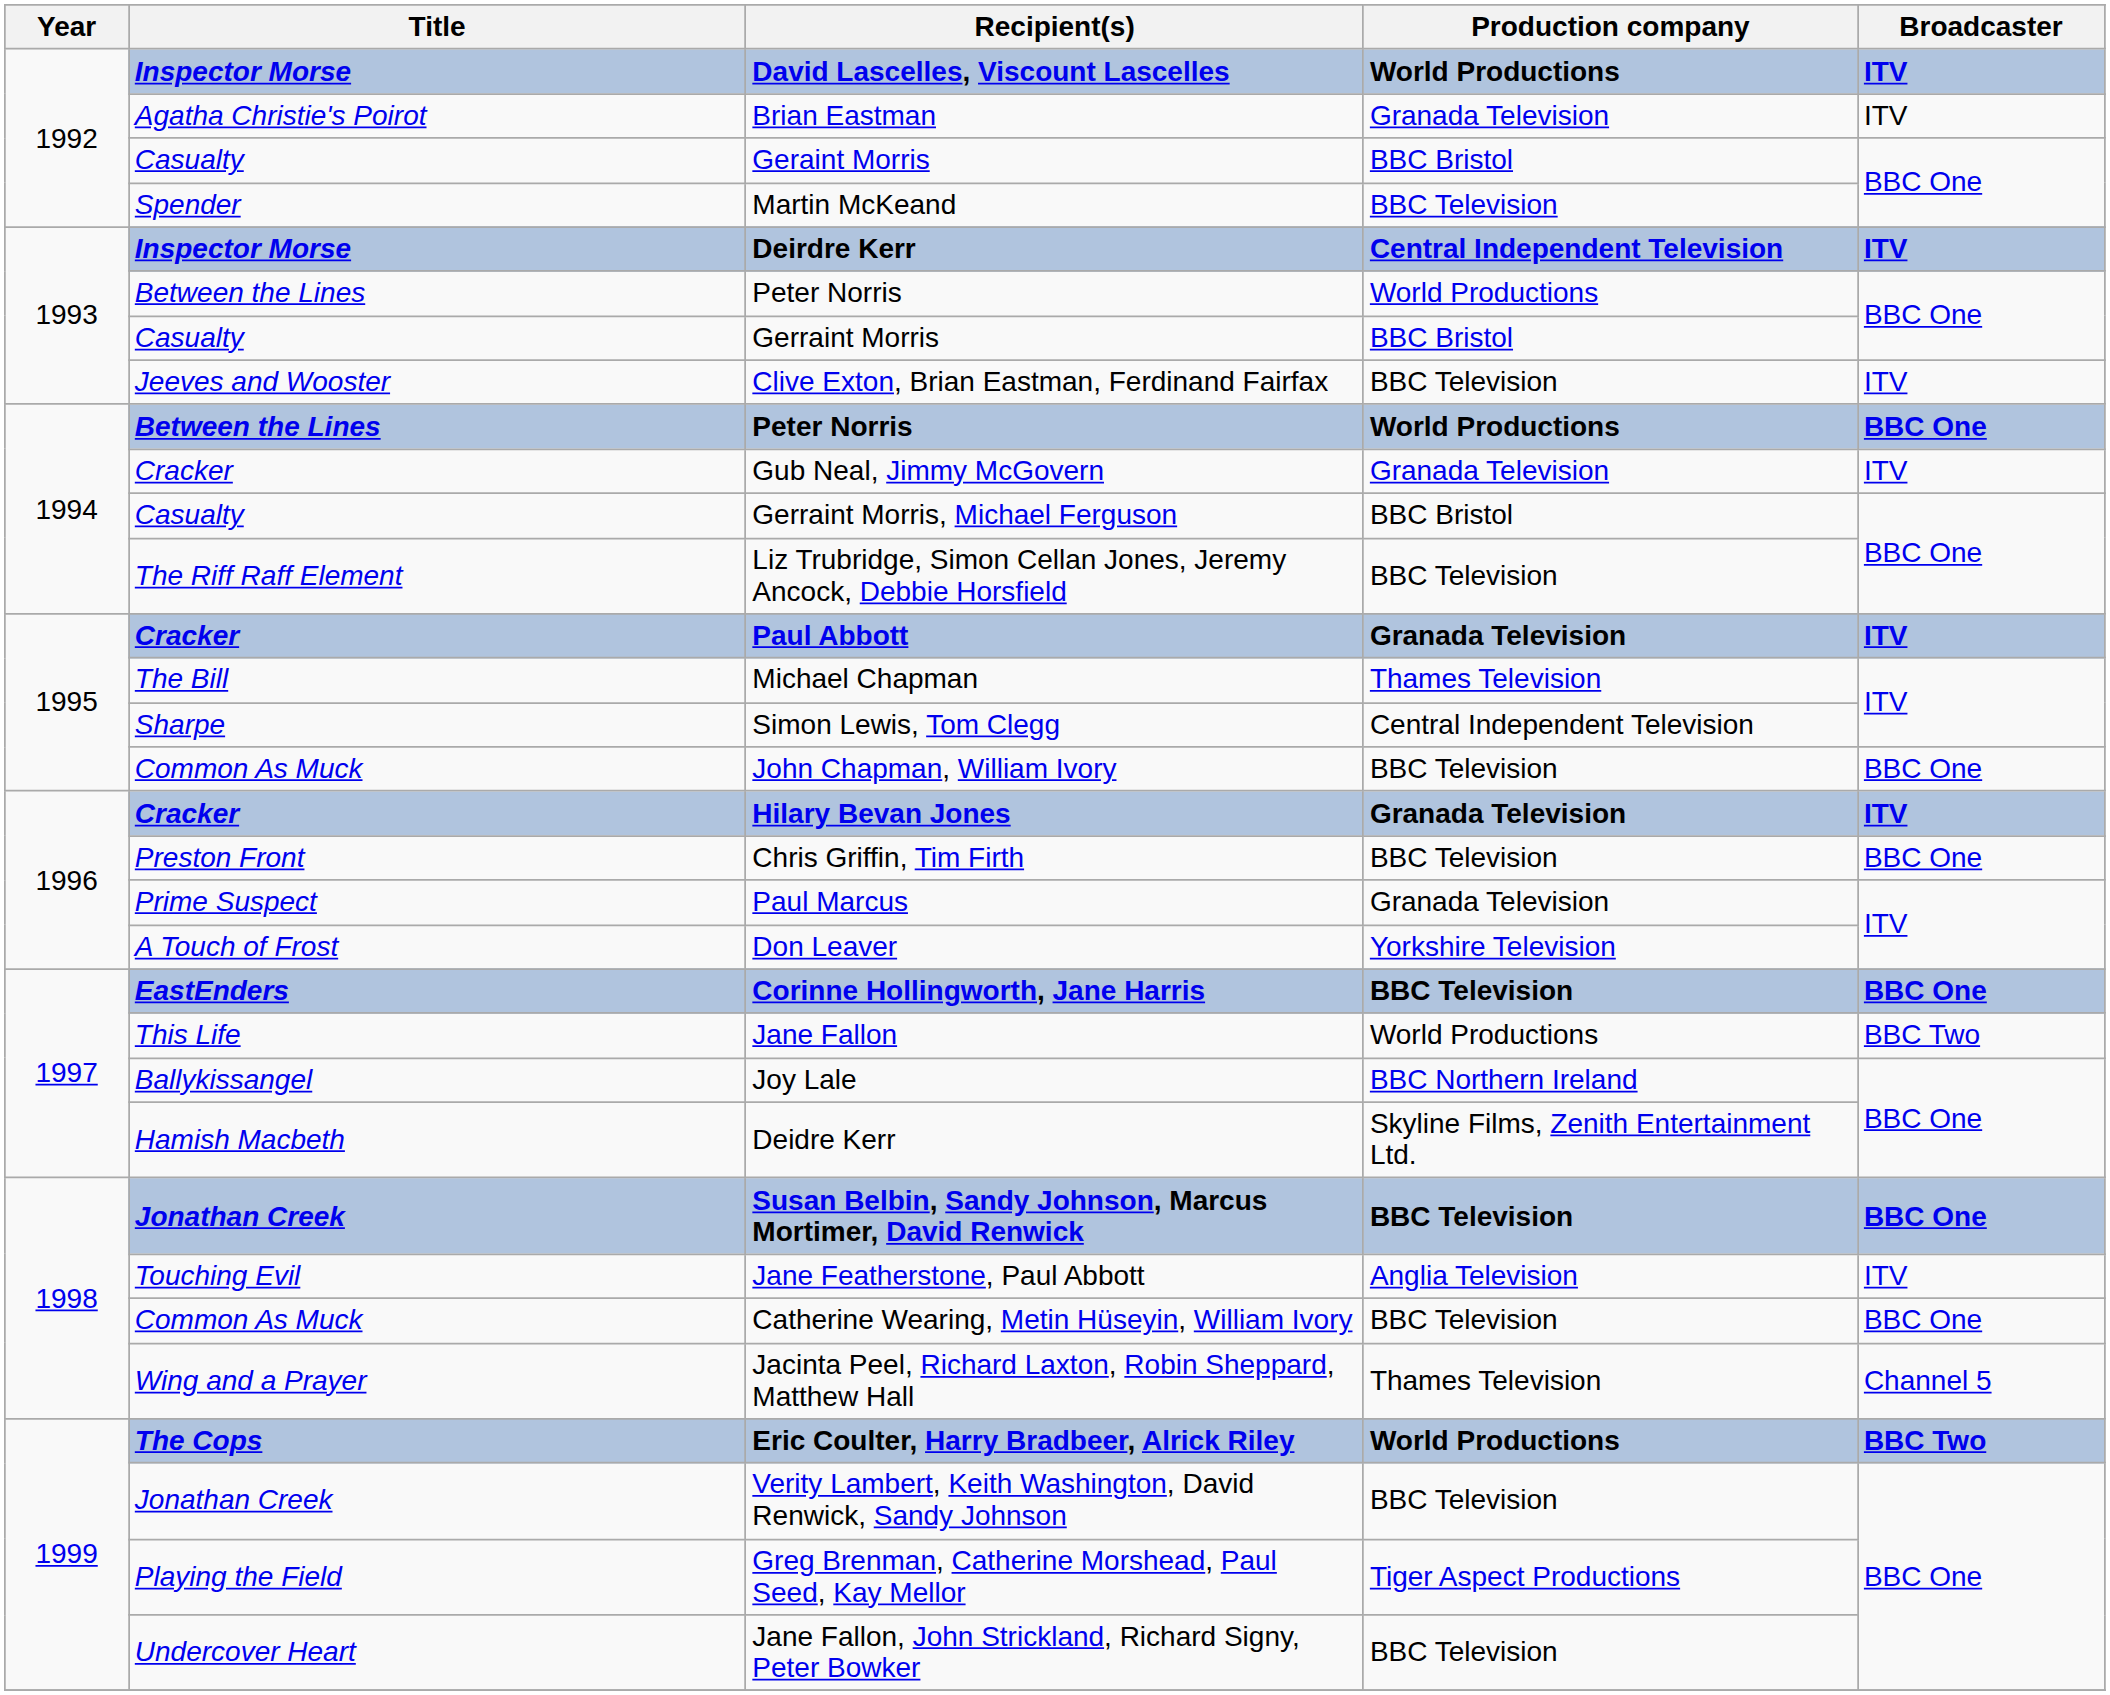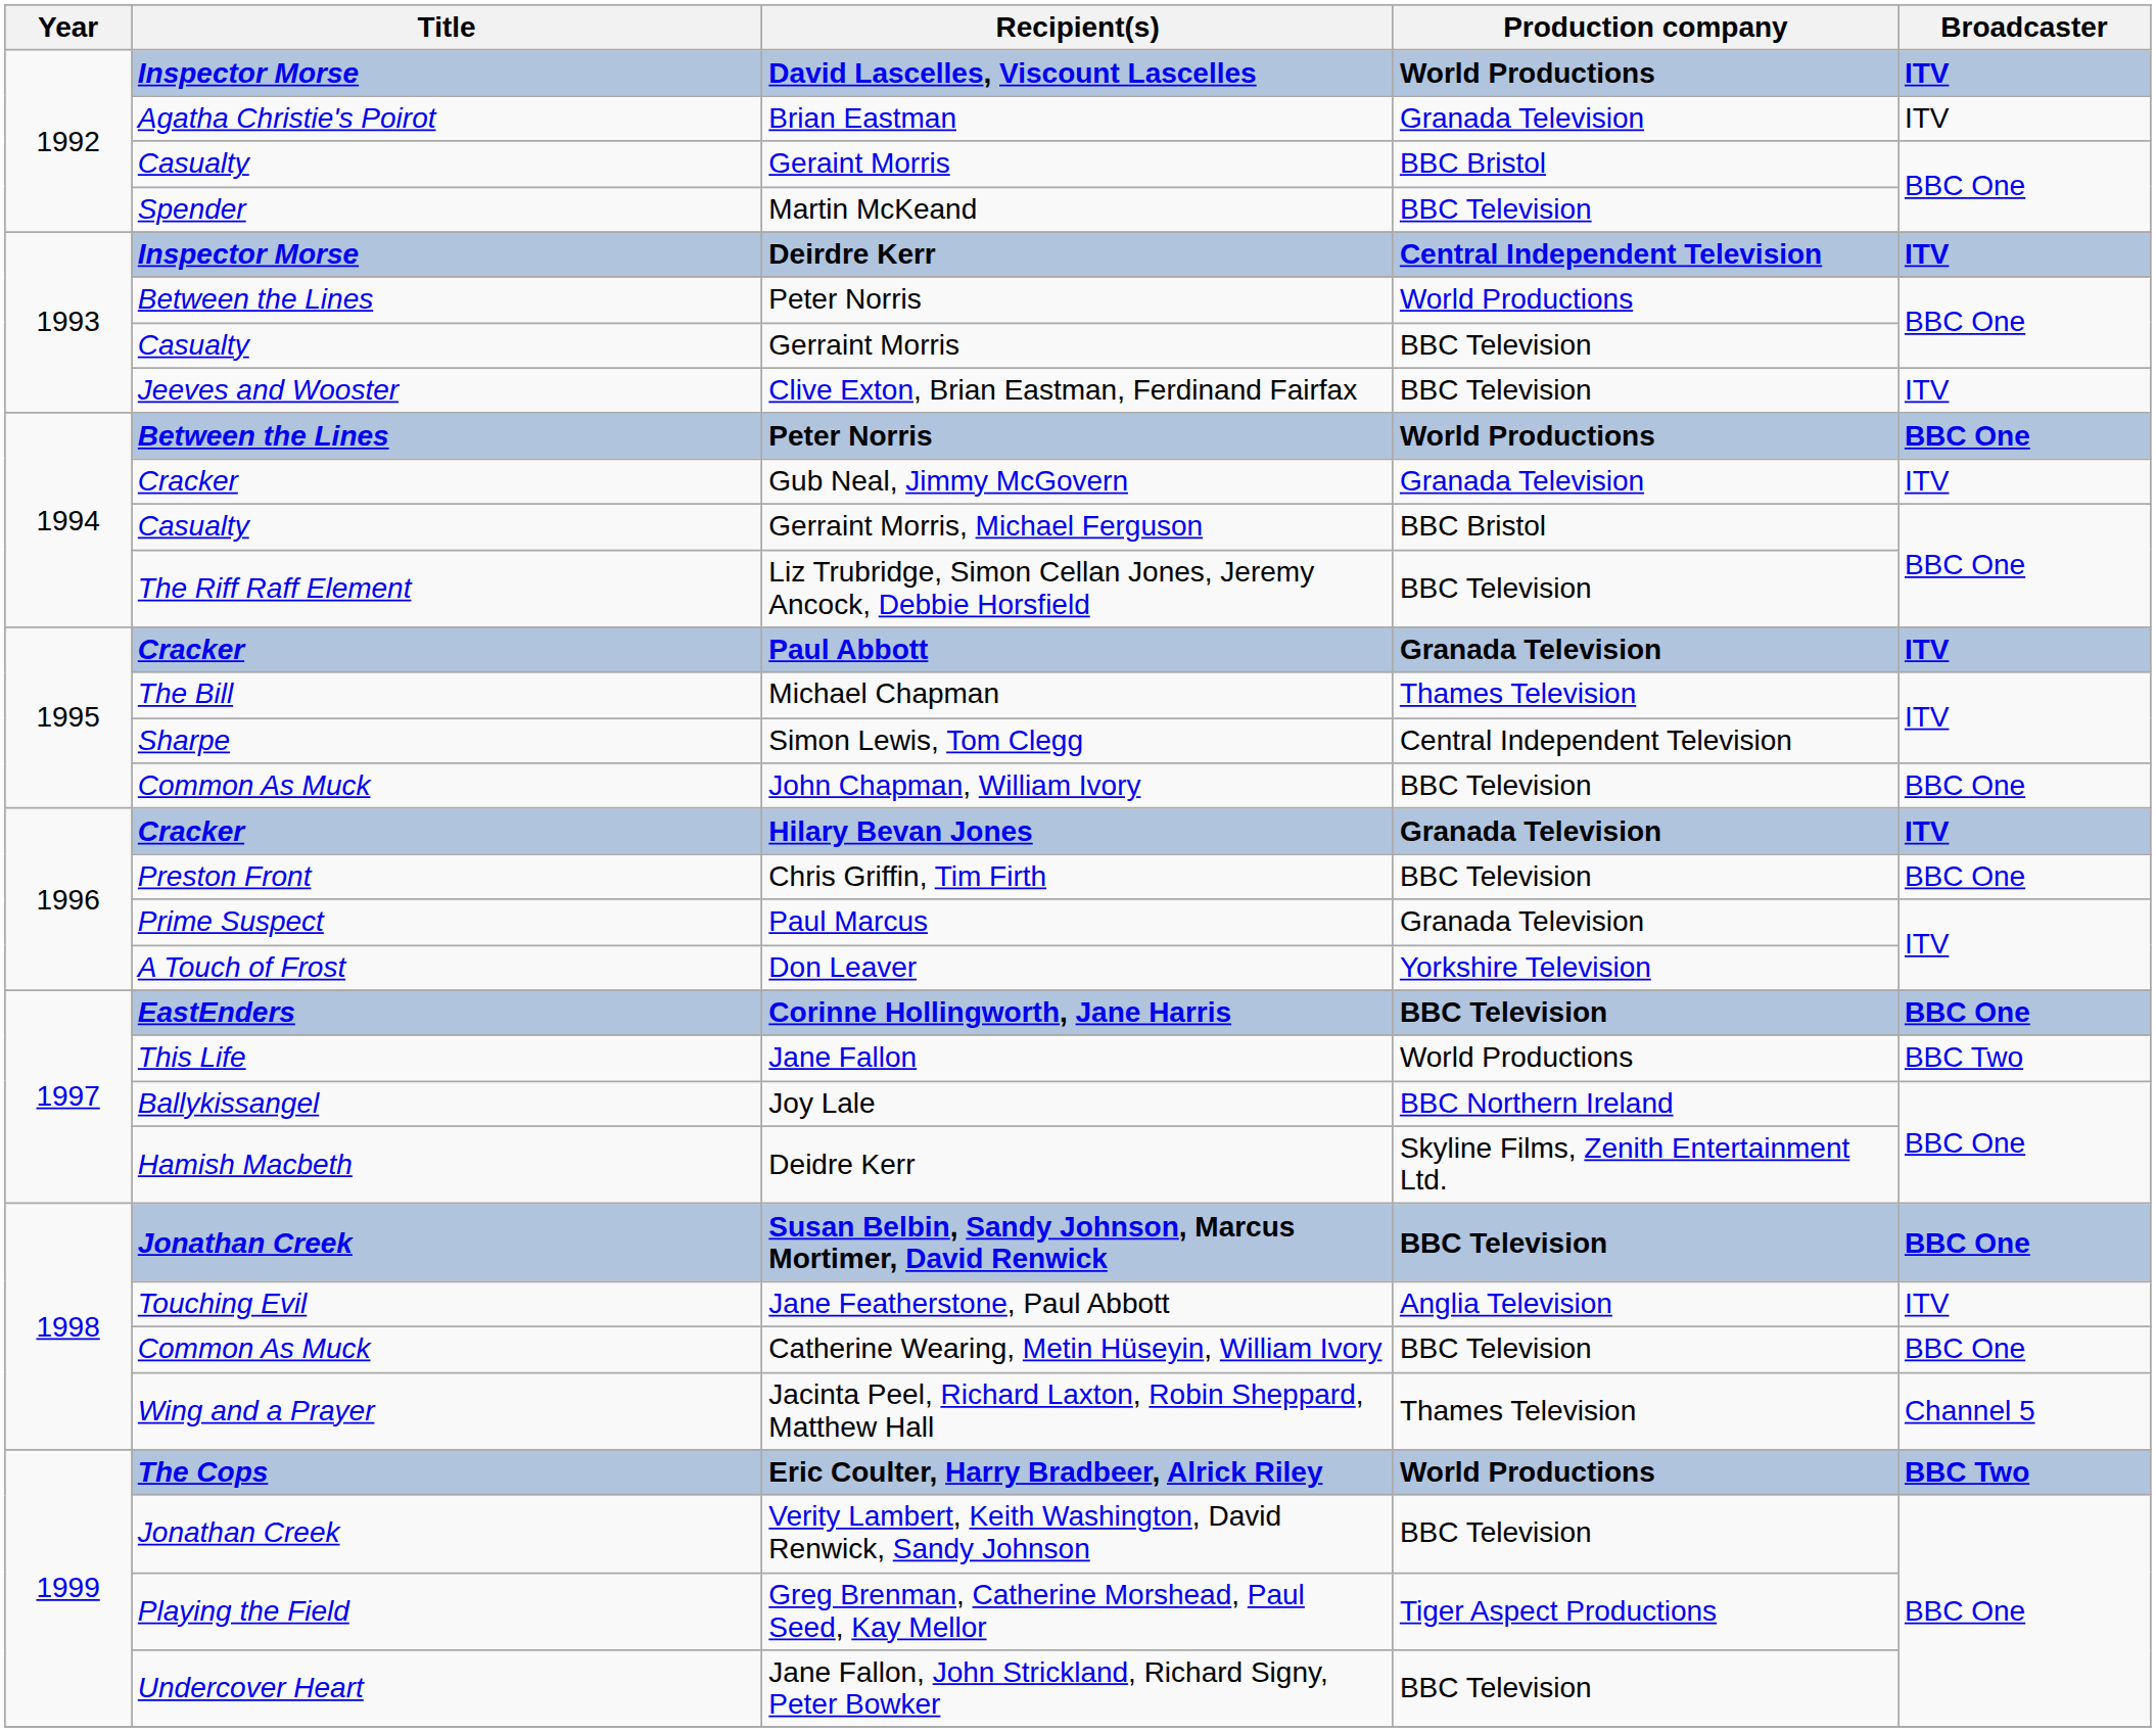Gerraint Morris | Production company: BBC Bristol -> BBC Television
